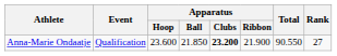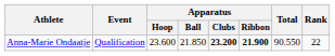Anna-Marie Ondaatje | Apparatus / Ribbon: normal -> bold
Anna-Marie Ondaatje | Rank: 27 -> 22
